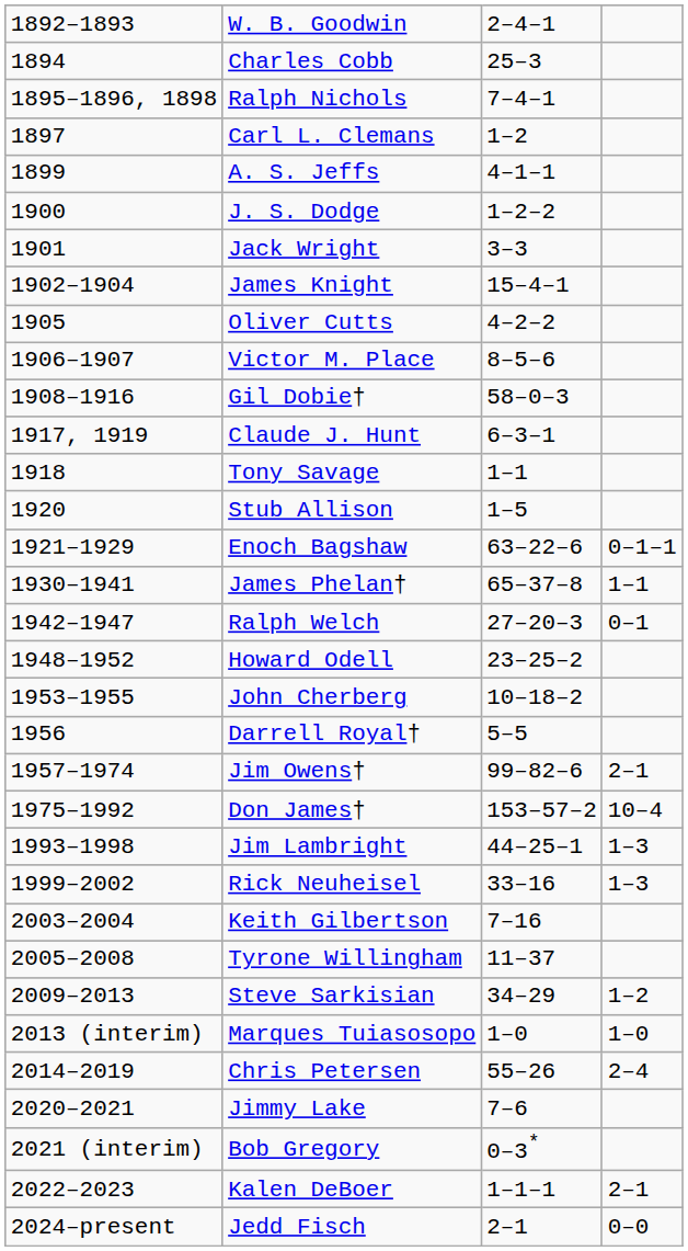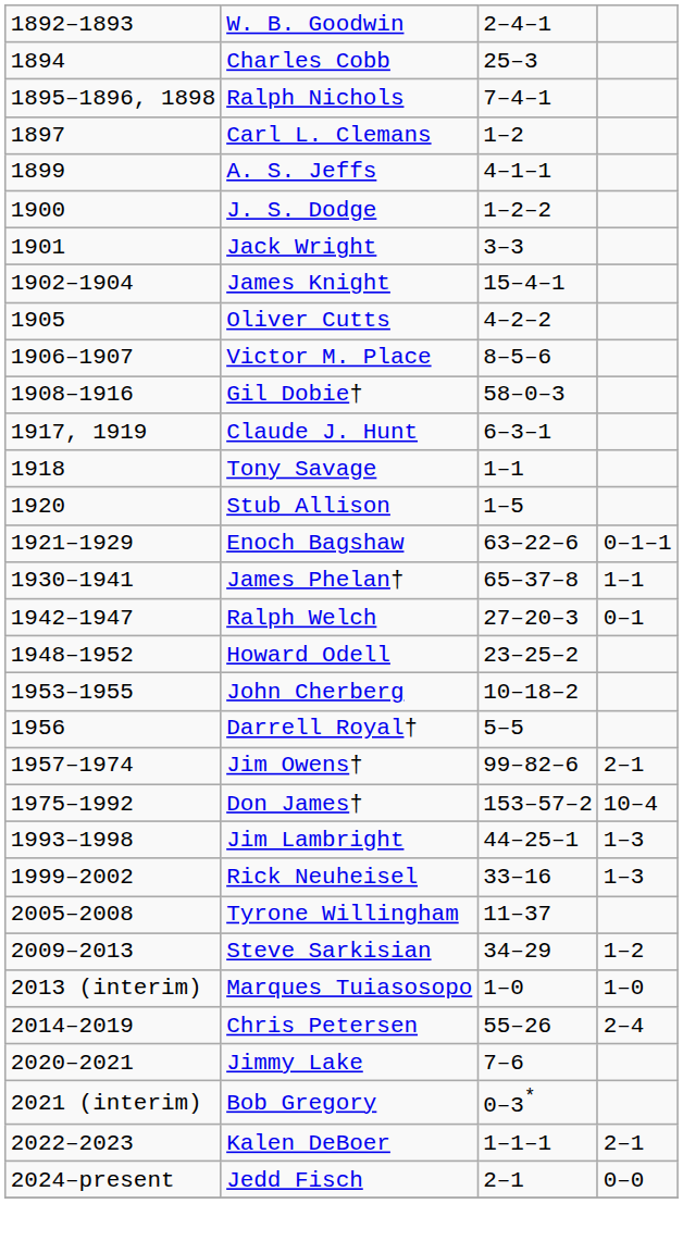- row: 2003–2004 | Keith Gilbertson | 7–16
